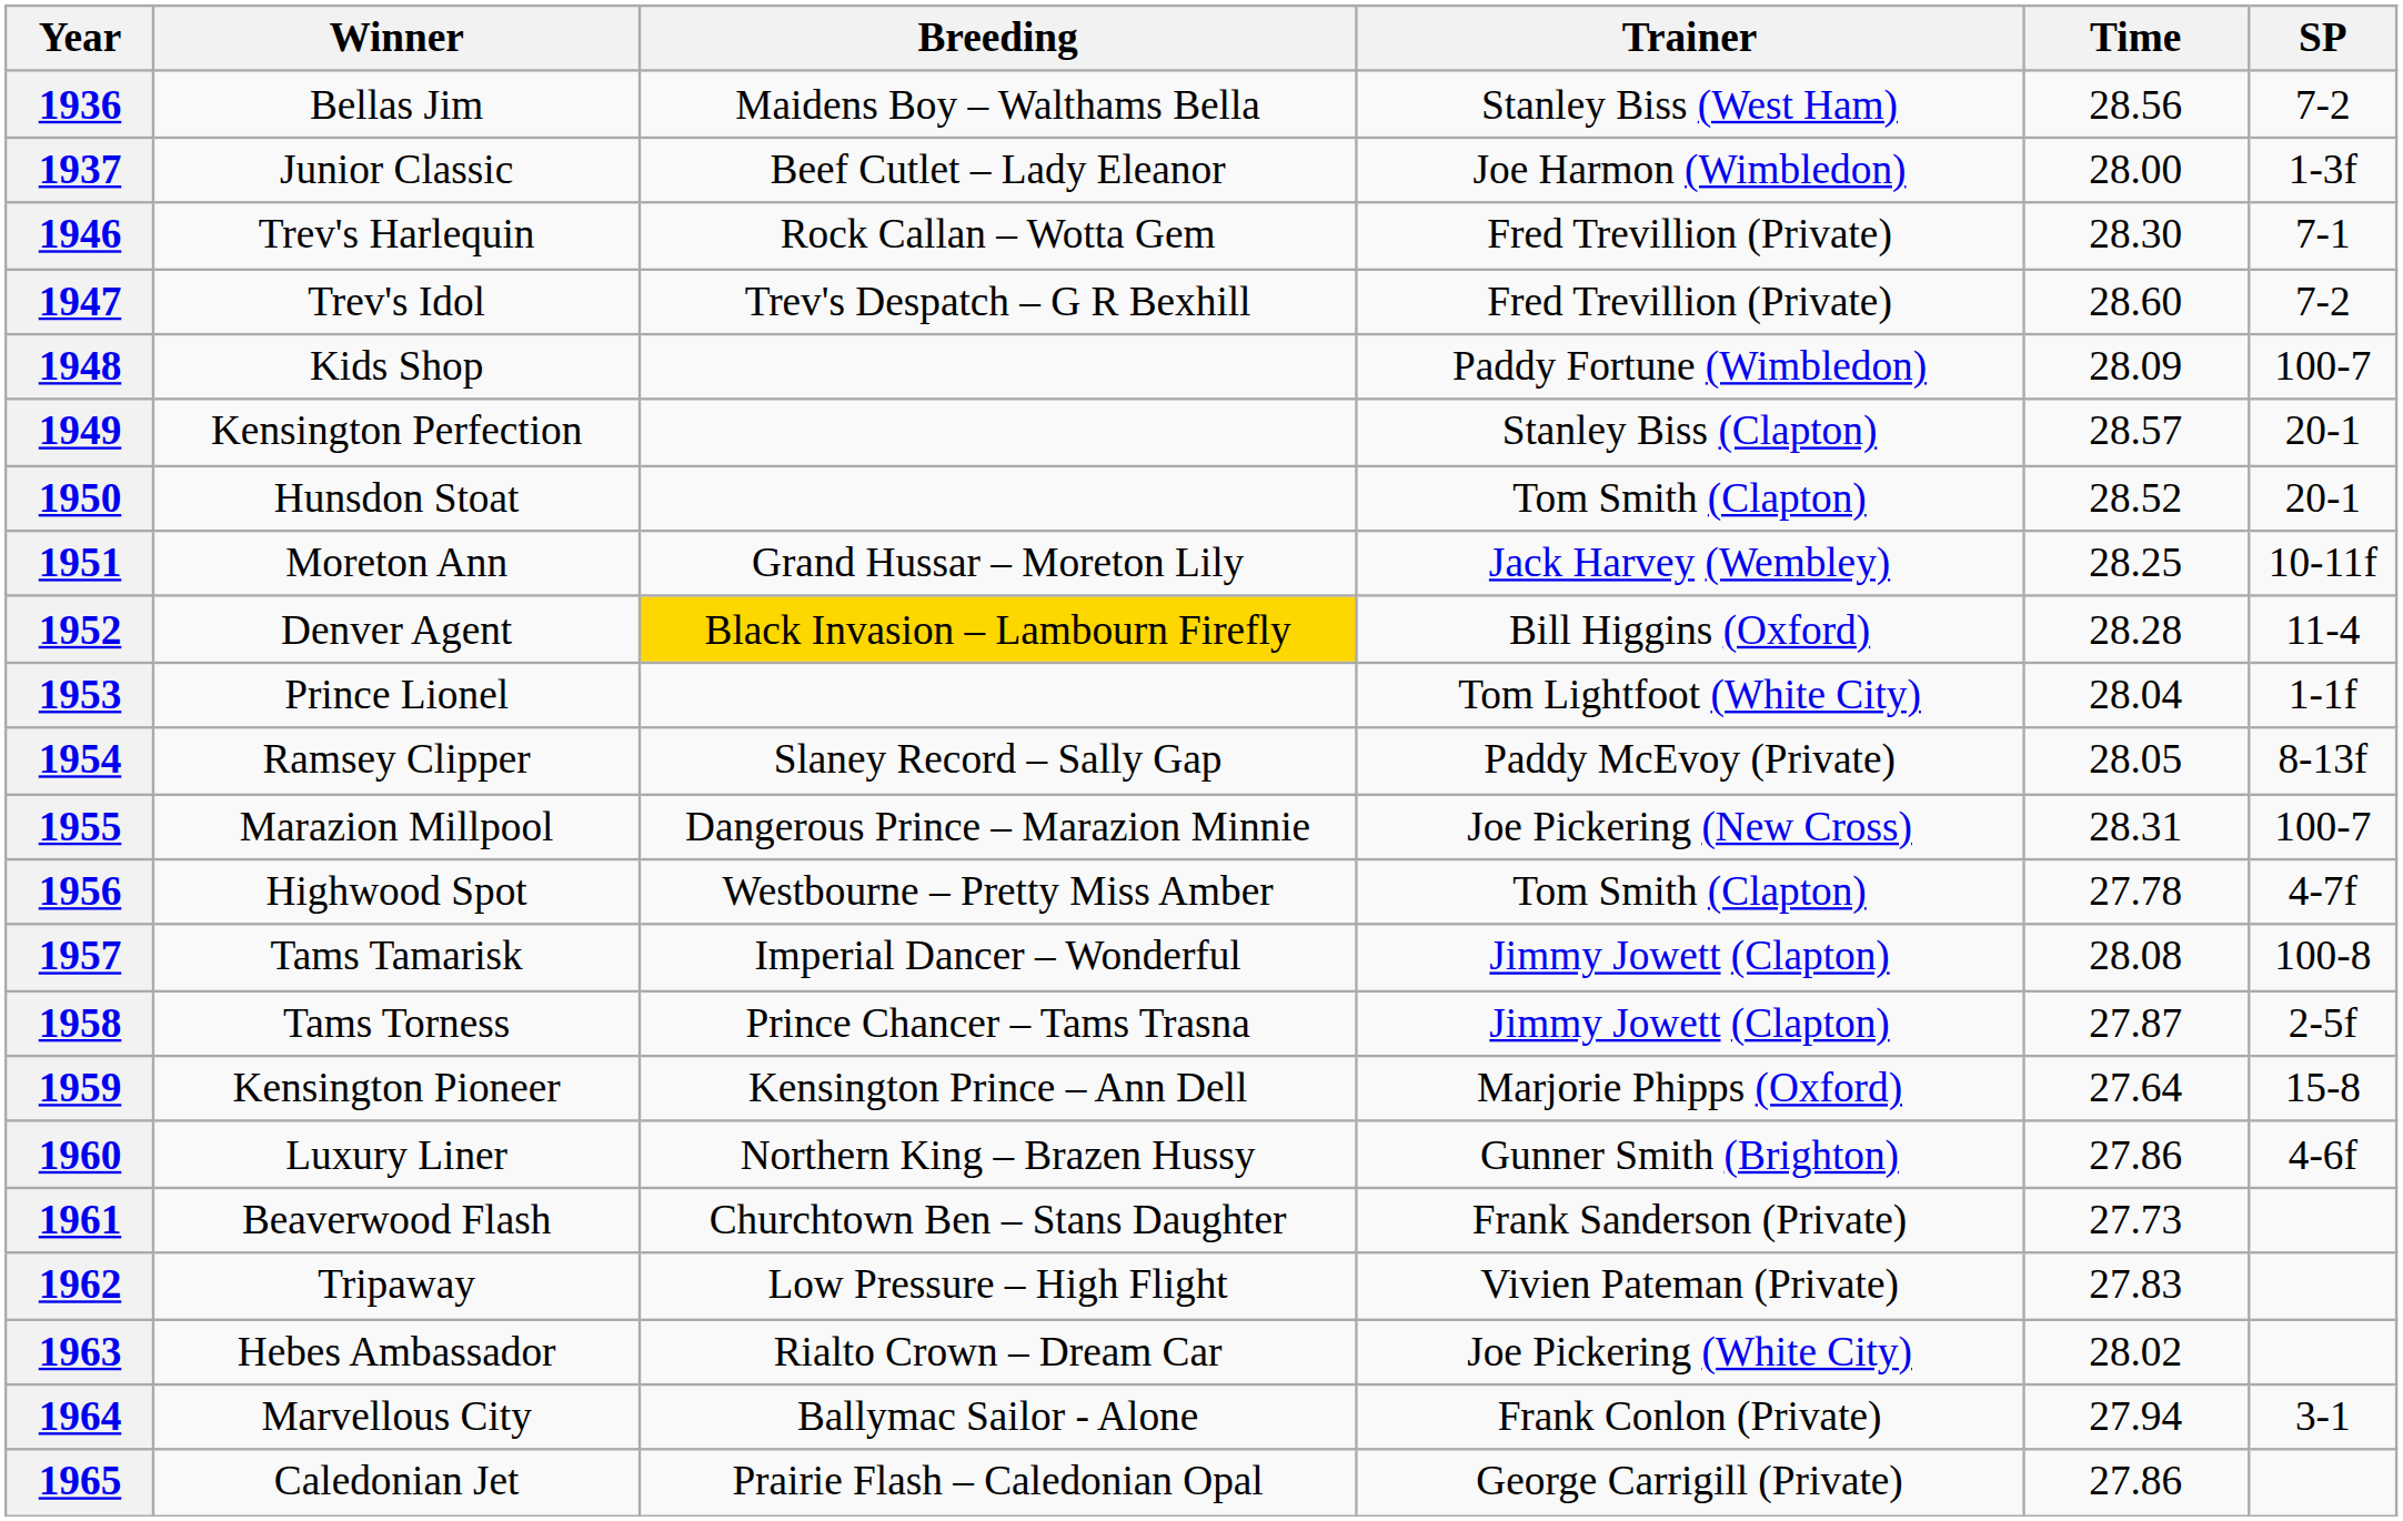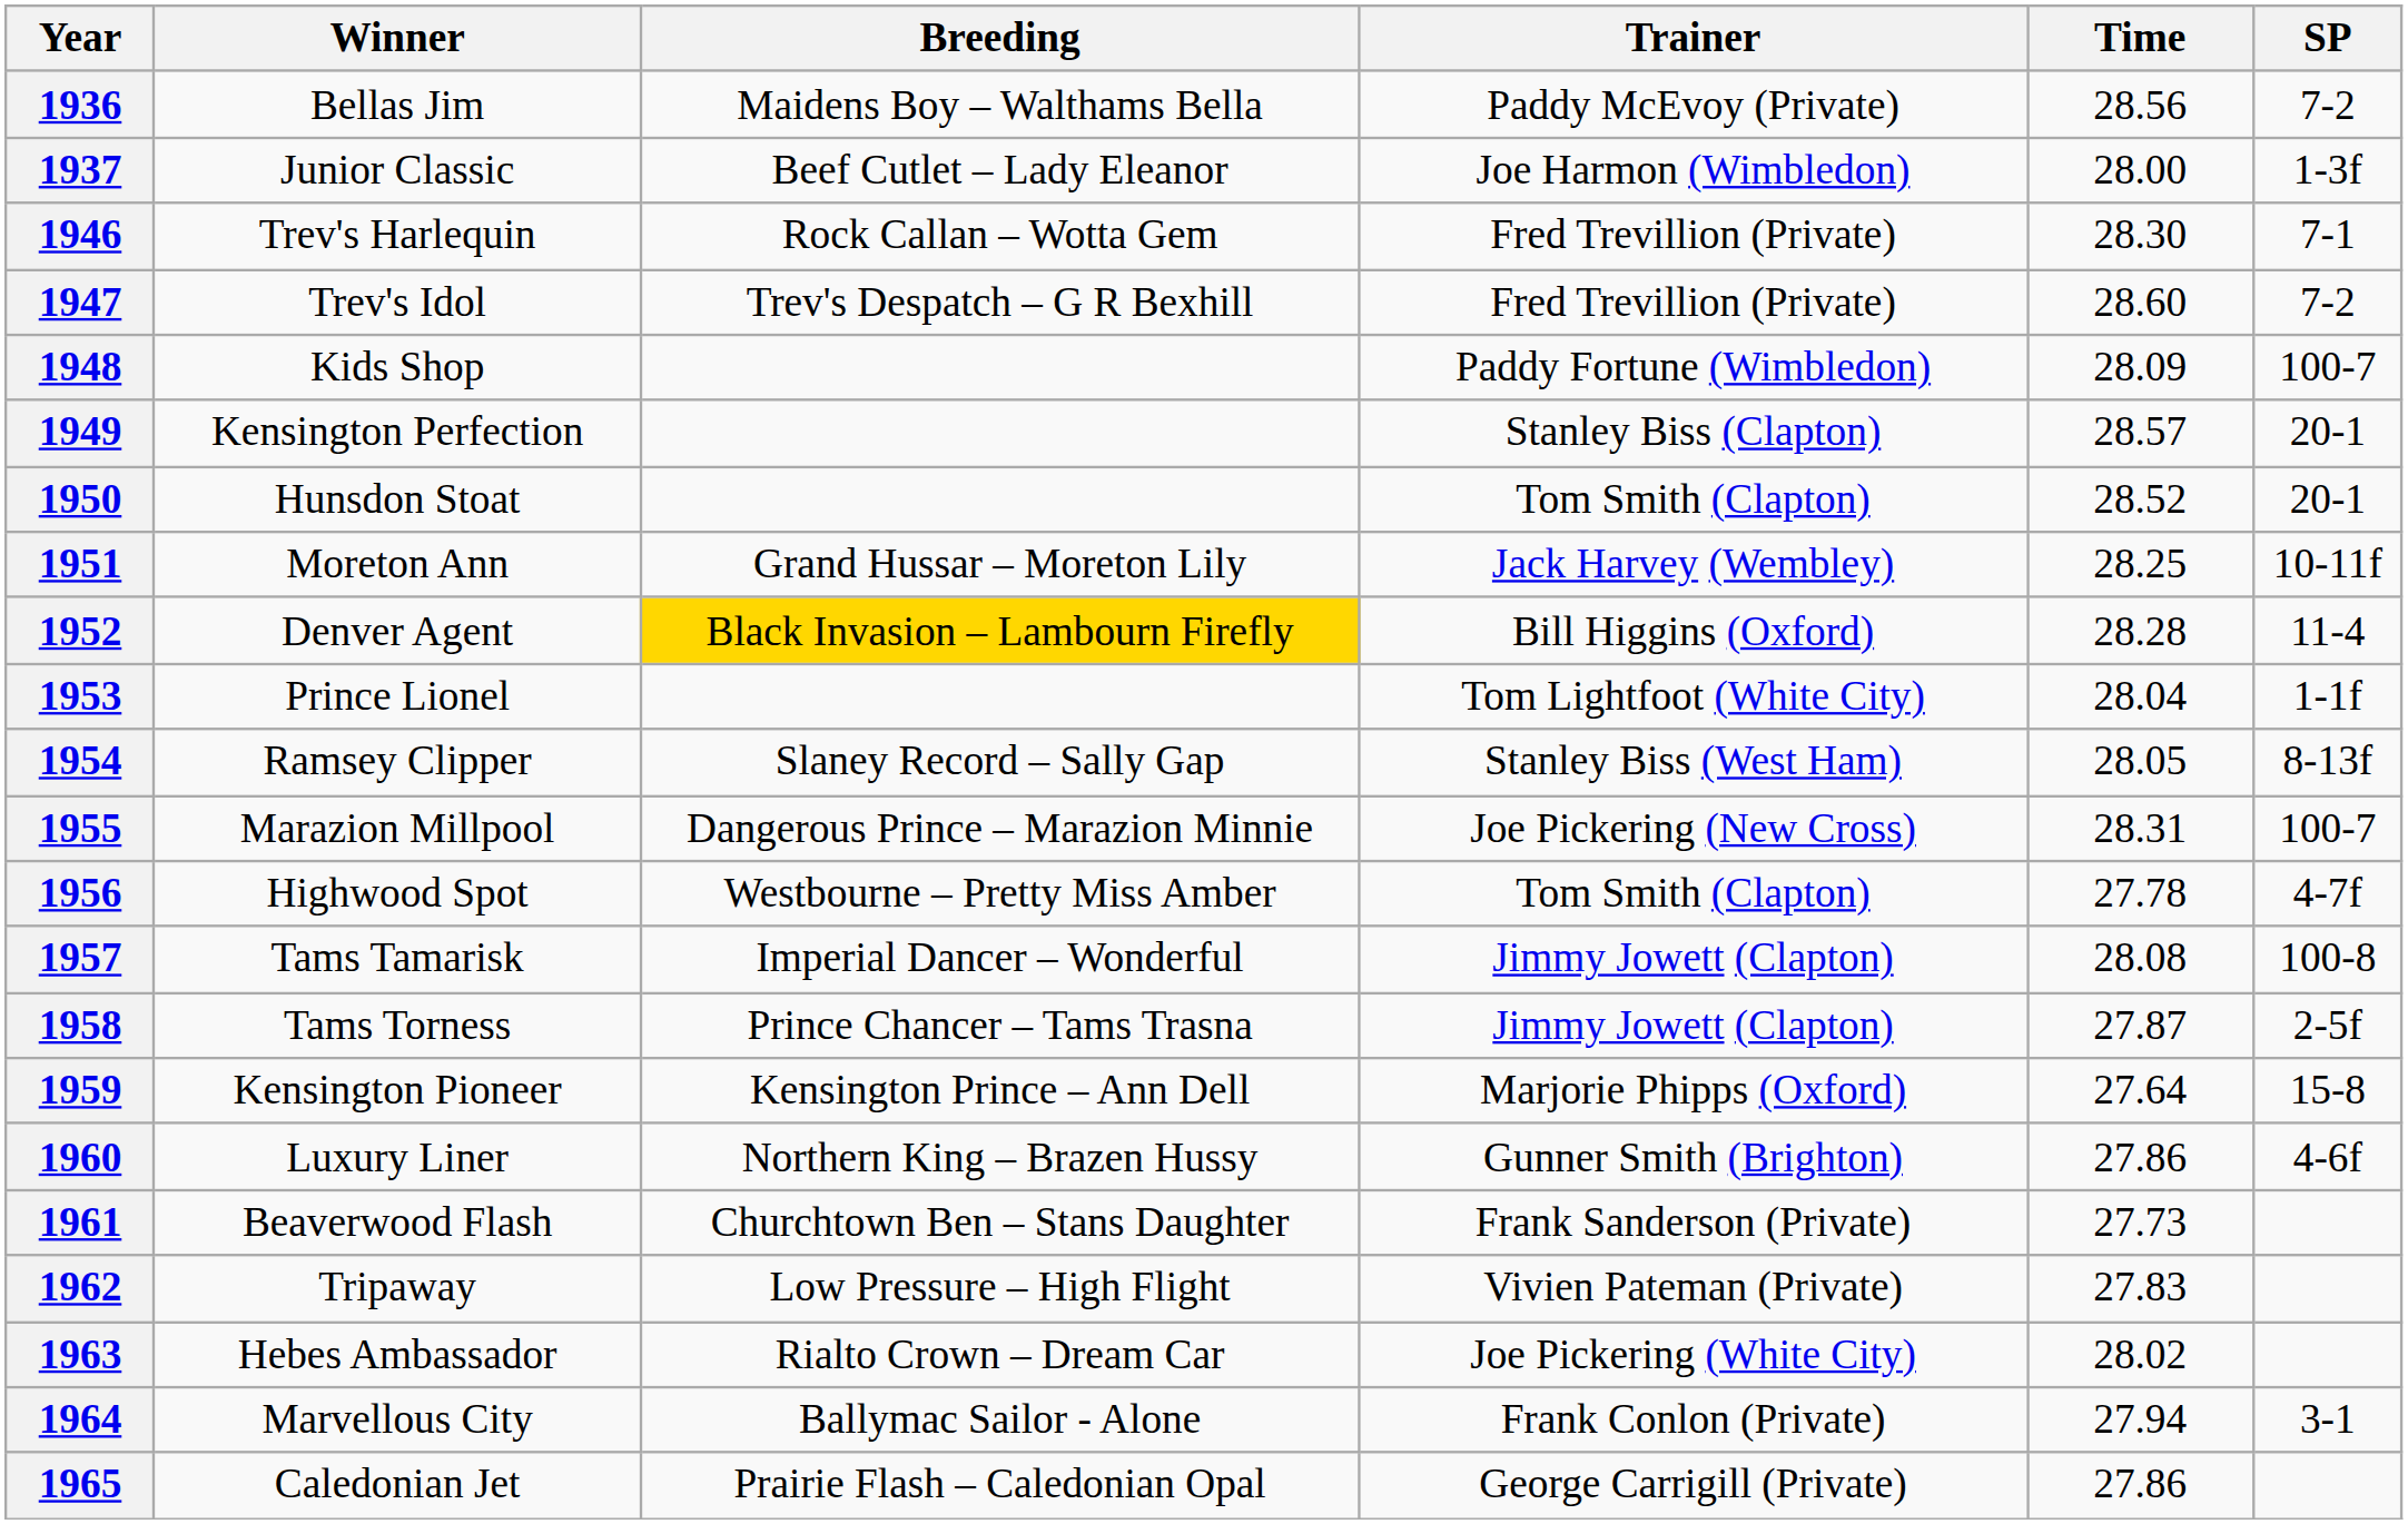1936 | Trainer: Stanley Biss (West Ham) -> Paddy McEvoy (Private)
1954 | Trainer: Paddy McEvoy (Private) -> Stanley Biss (West Ham)
